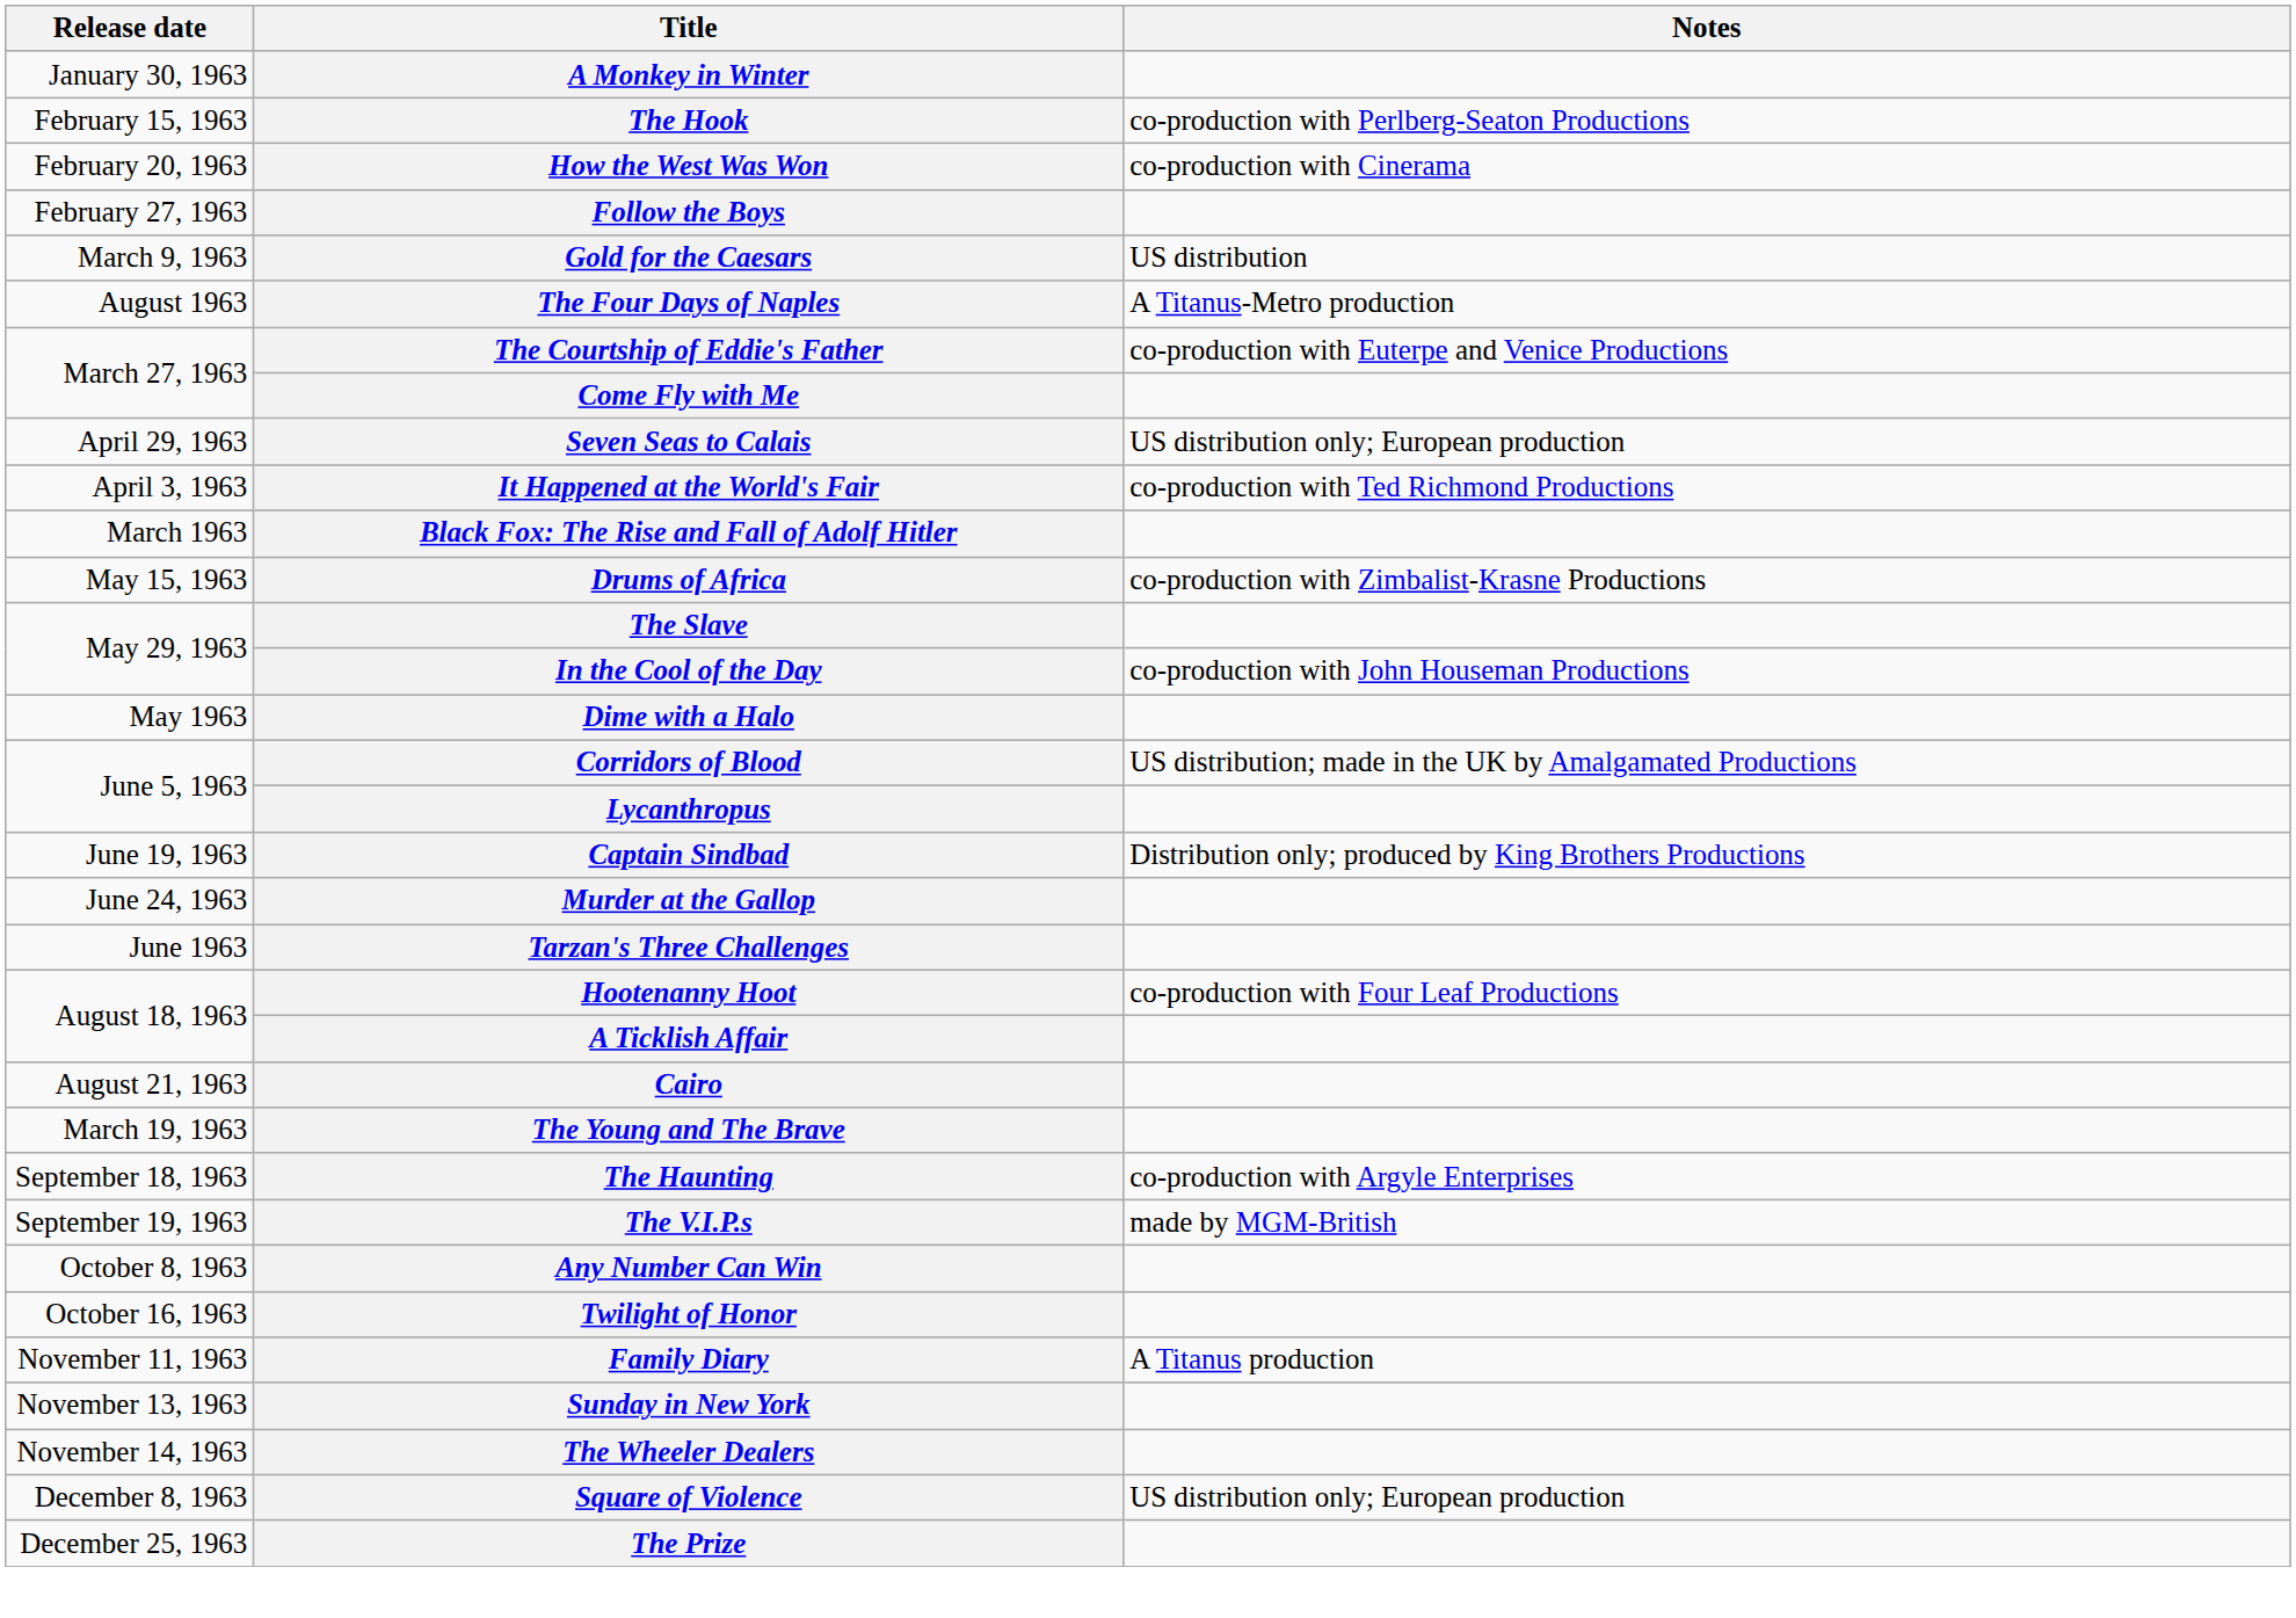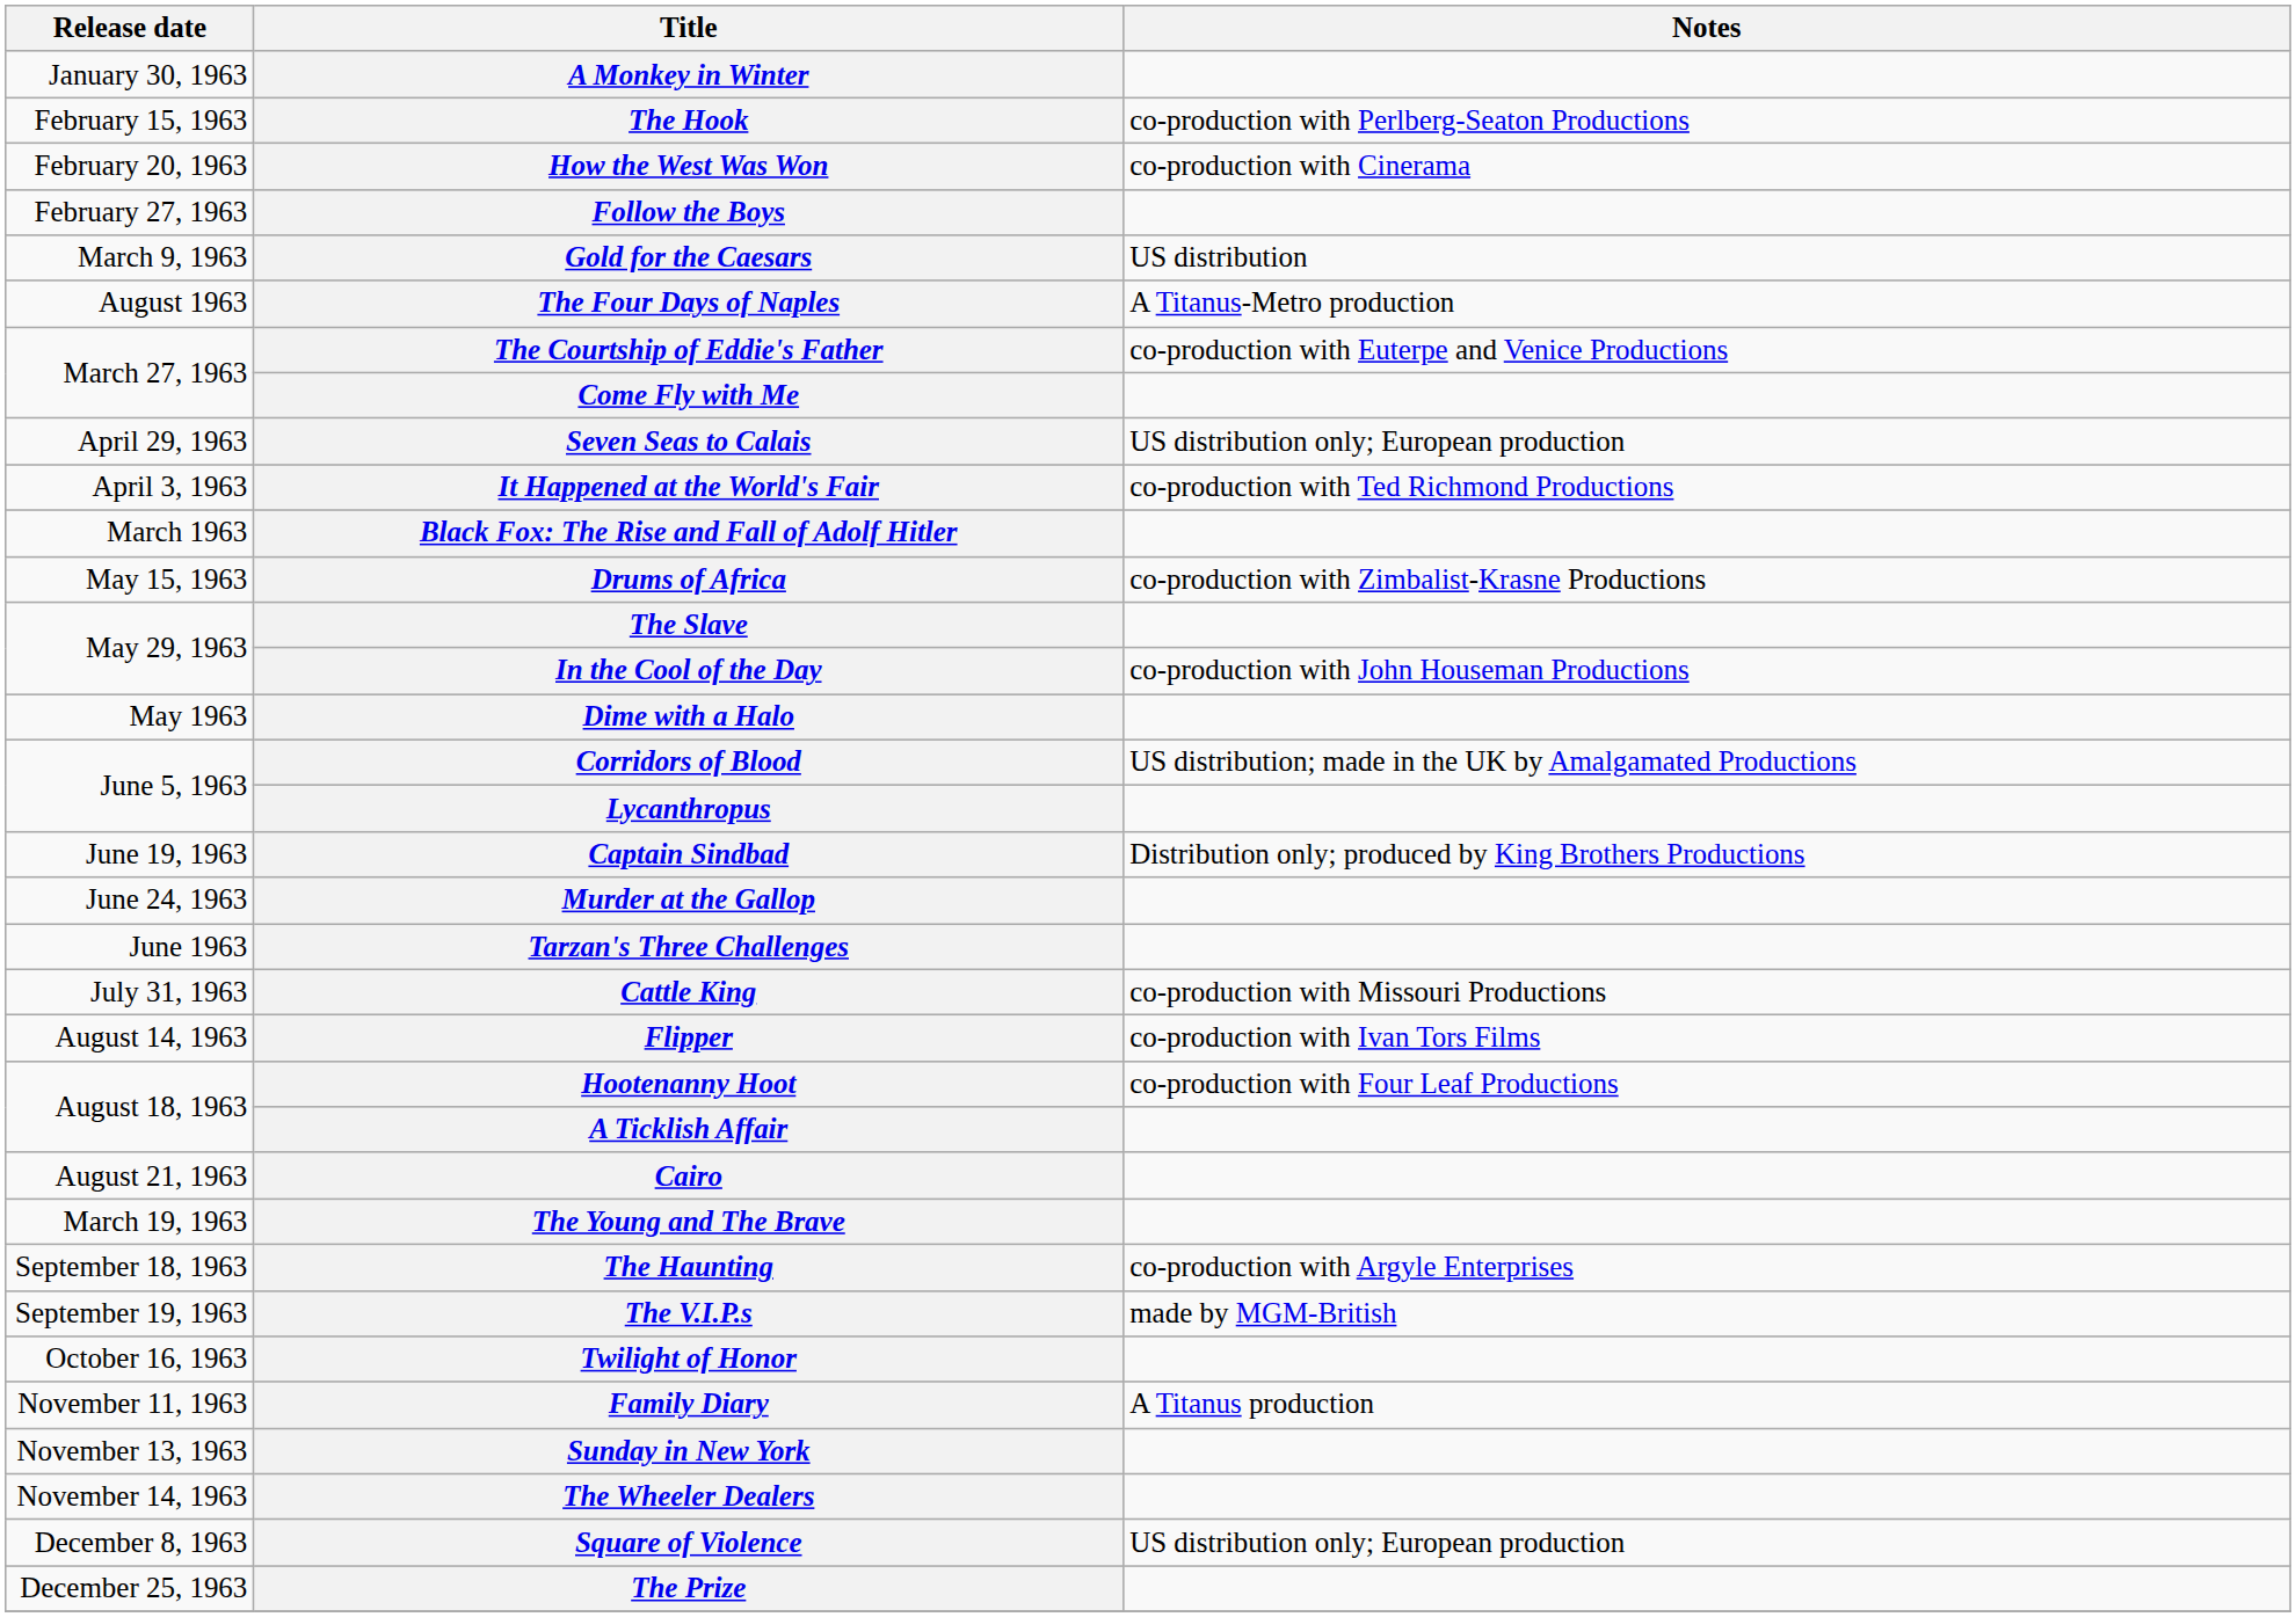+ row: July 31, 1963 | Cattle King | co-production with Missouri Productions
+ row: August 14, 1963 | Flipper | co-production with Ivan Tors Films
- row: October 8, 1963 | Any Number Can Win
